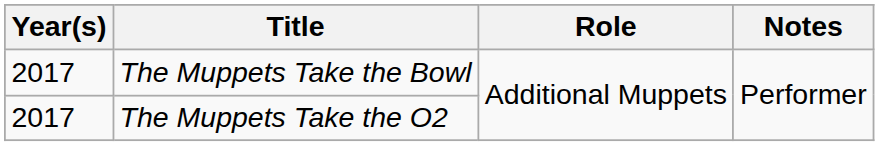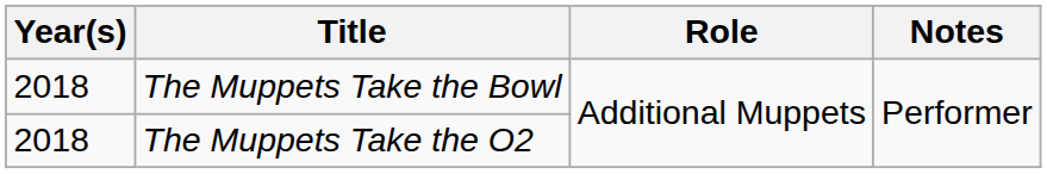The Muppets Take the Bowl | Year(s): 2017 -> 2018
The Muppets Take the O2 | Year(s): 2017 -> 2018
